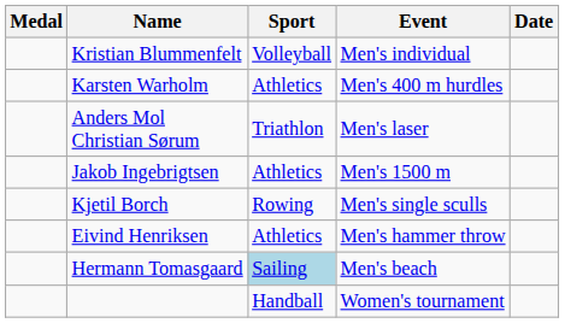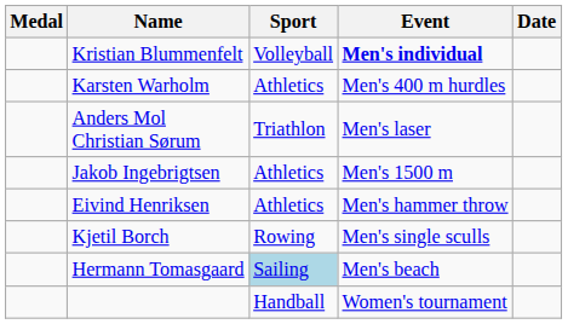Kristian Blummenfelt | Event: normal -> bold
rows swapped: Kjetil Borch <-> Eivind Henriksen
